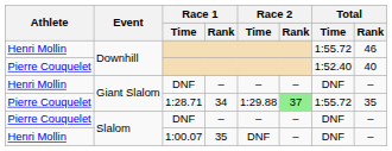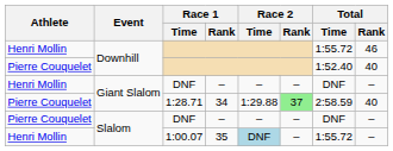1:28.71 | Total / Time: 1:55.72 -> 2:58.59
1:28.71 | Total / Rank: 35 -> 40
1:00.07 | Race 2 / Time: no background -> lightblue background
1:00.07 | Total / Time: DNF -> 1:55.72
